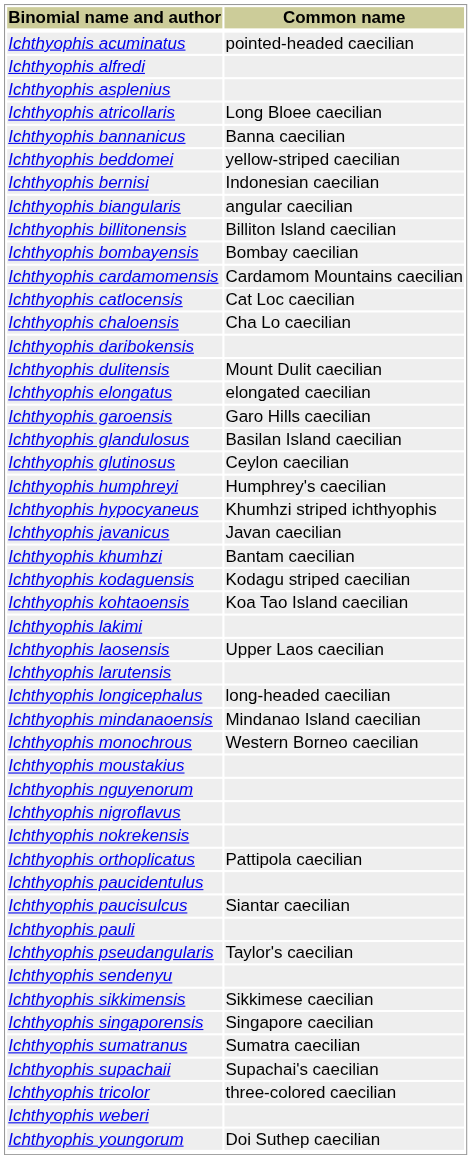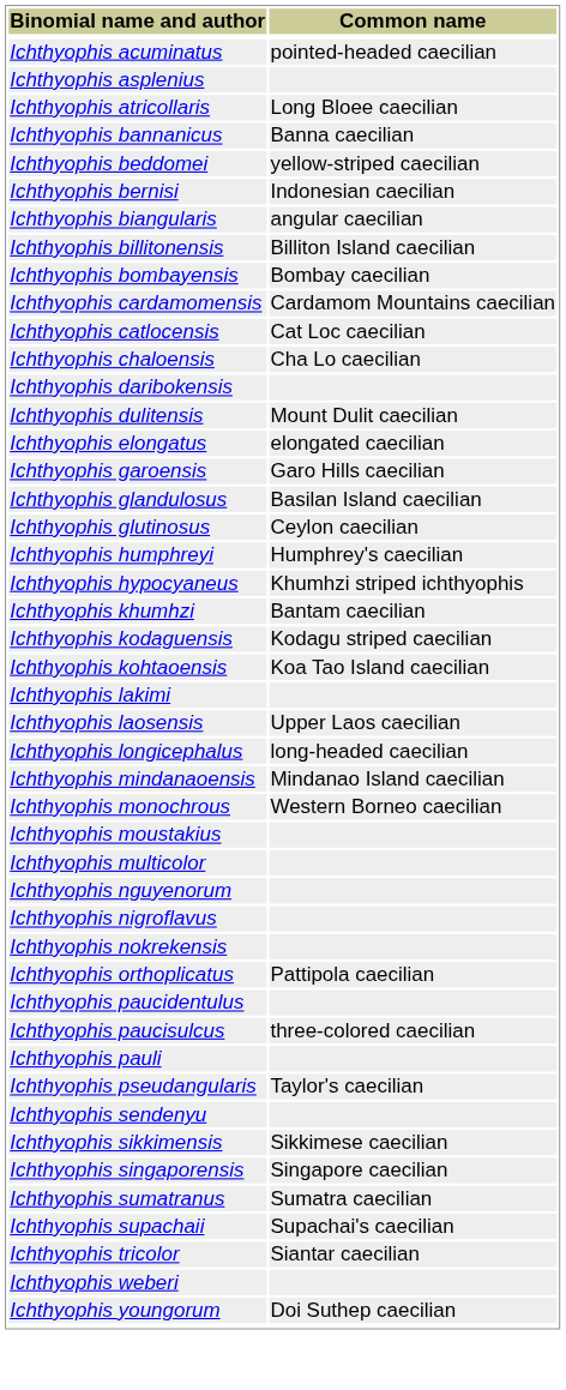- row: Ichthyophis alfredi
- row: Ichthyophis javanicus | Javan caecilian
- row: Ichthyophis larutensis
+ row: Ichthyophis multicolor
Ichthyophis paucisulcus | Common name: Siantar caecilian -> three-colored caecilian
Ichthyophis tricolor | Common name: three-colored caecilian -> Siantar caecilian
